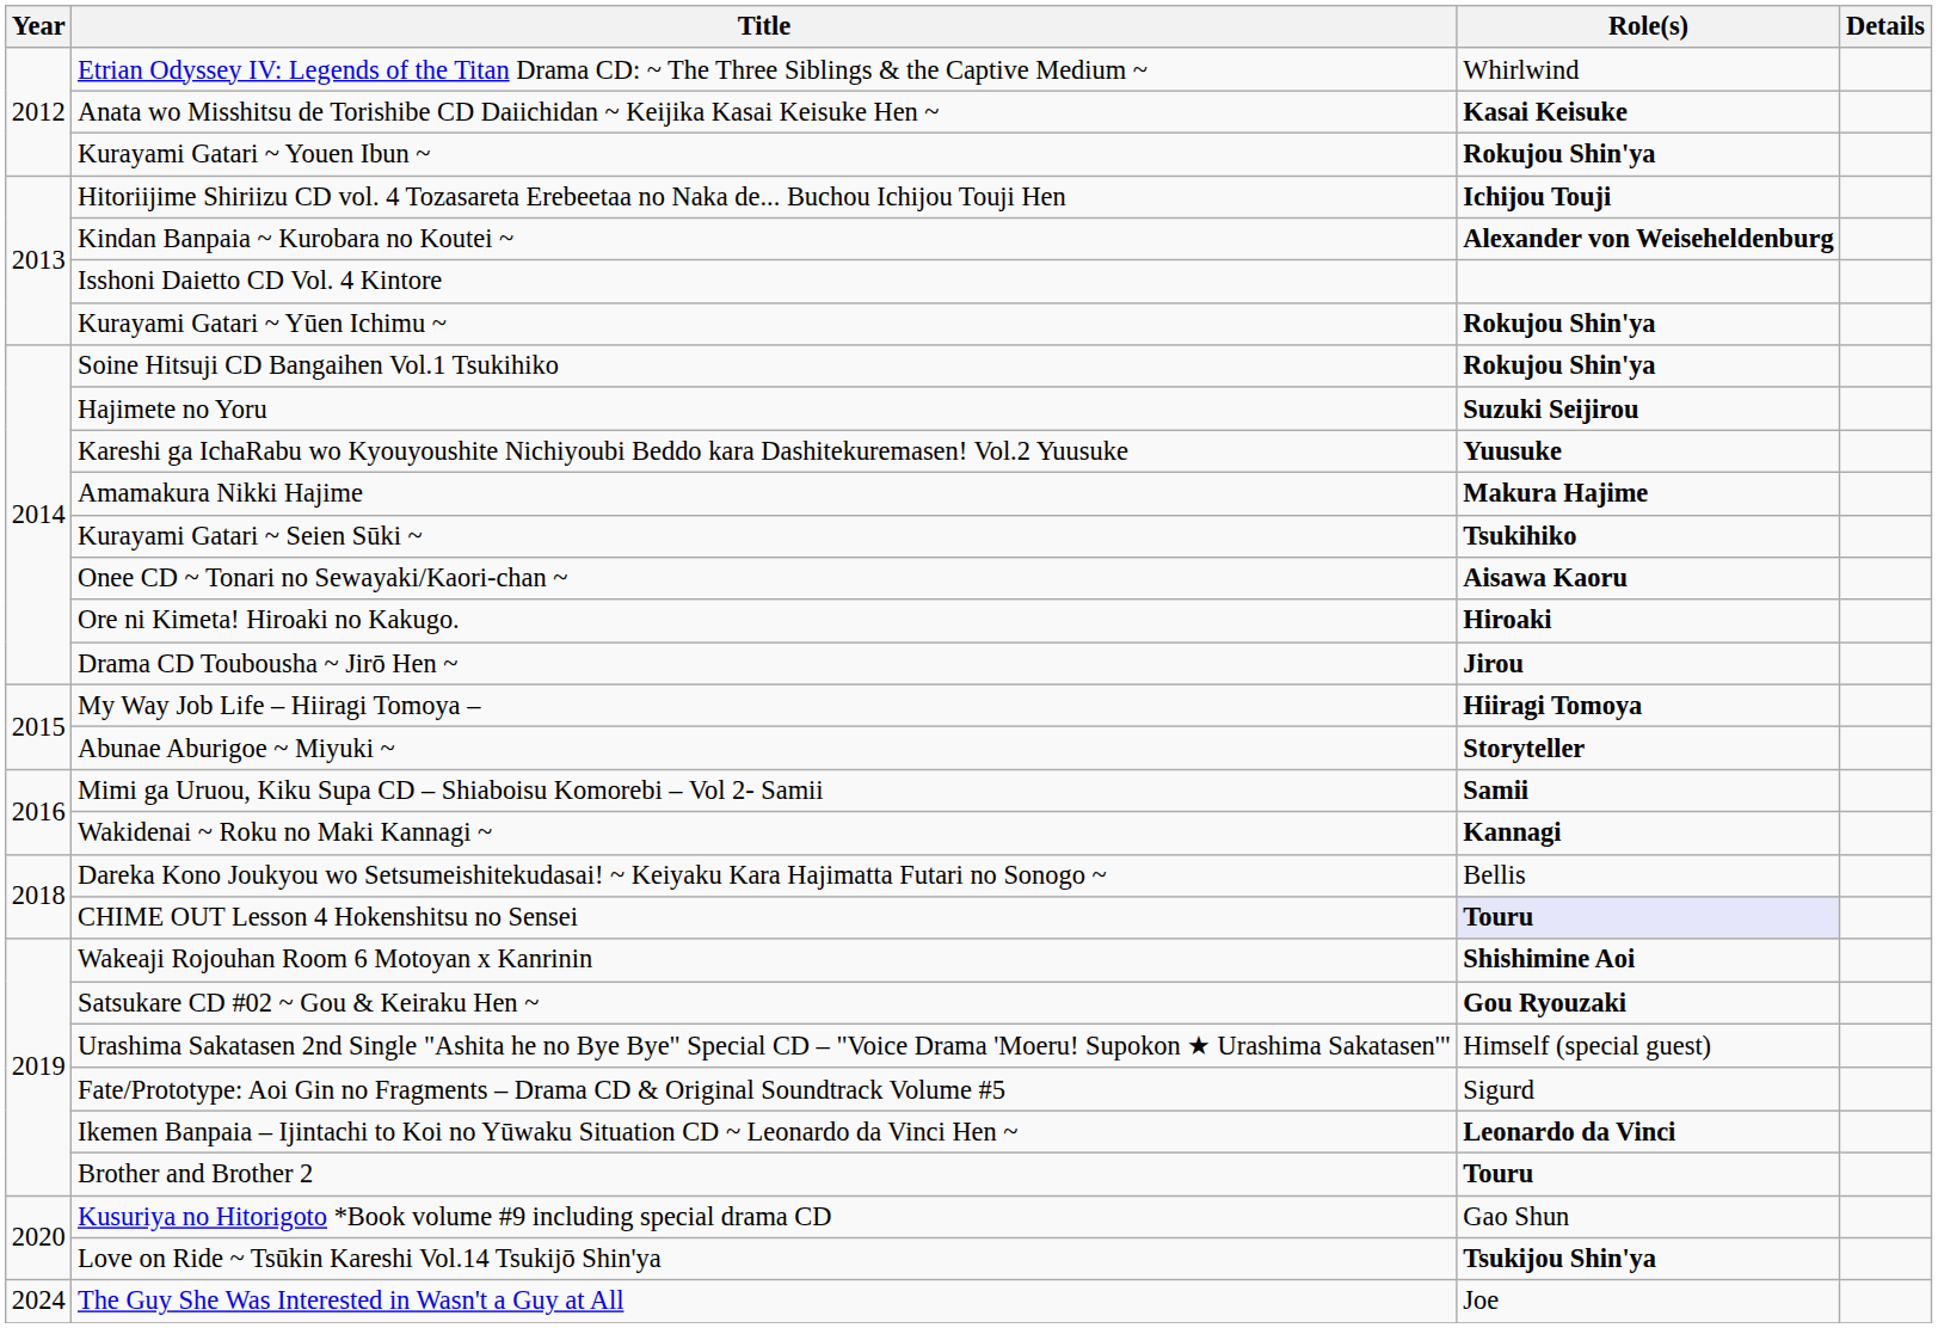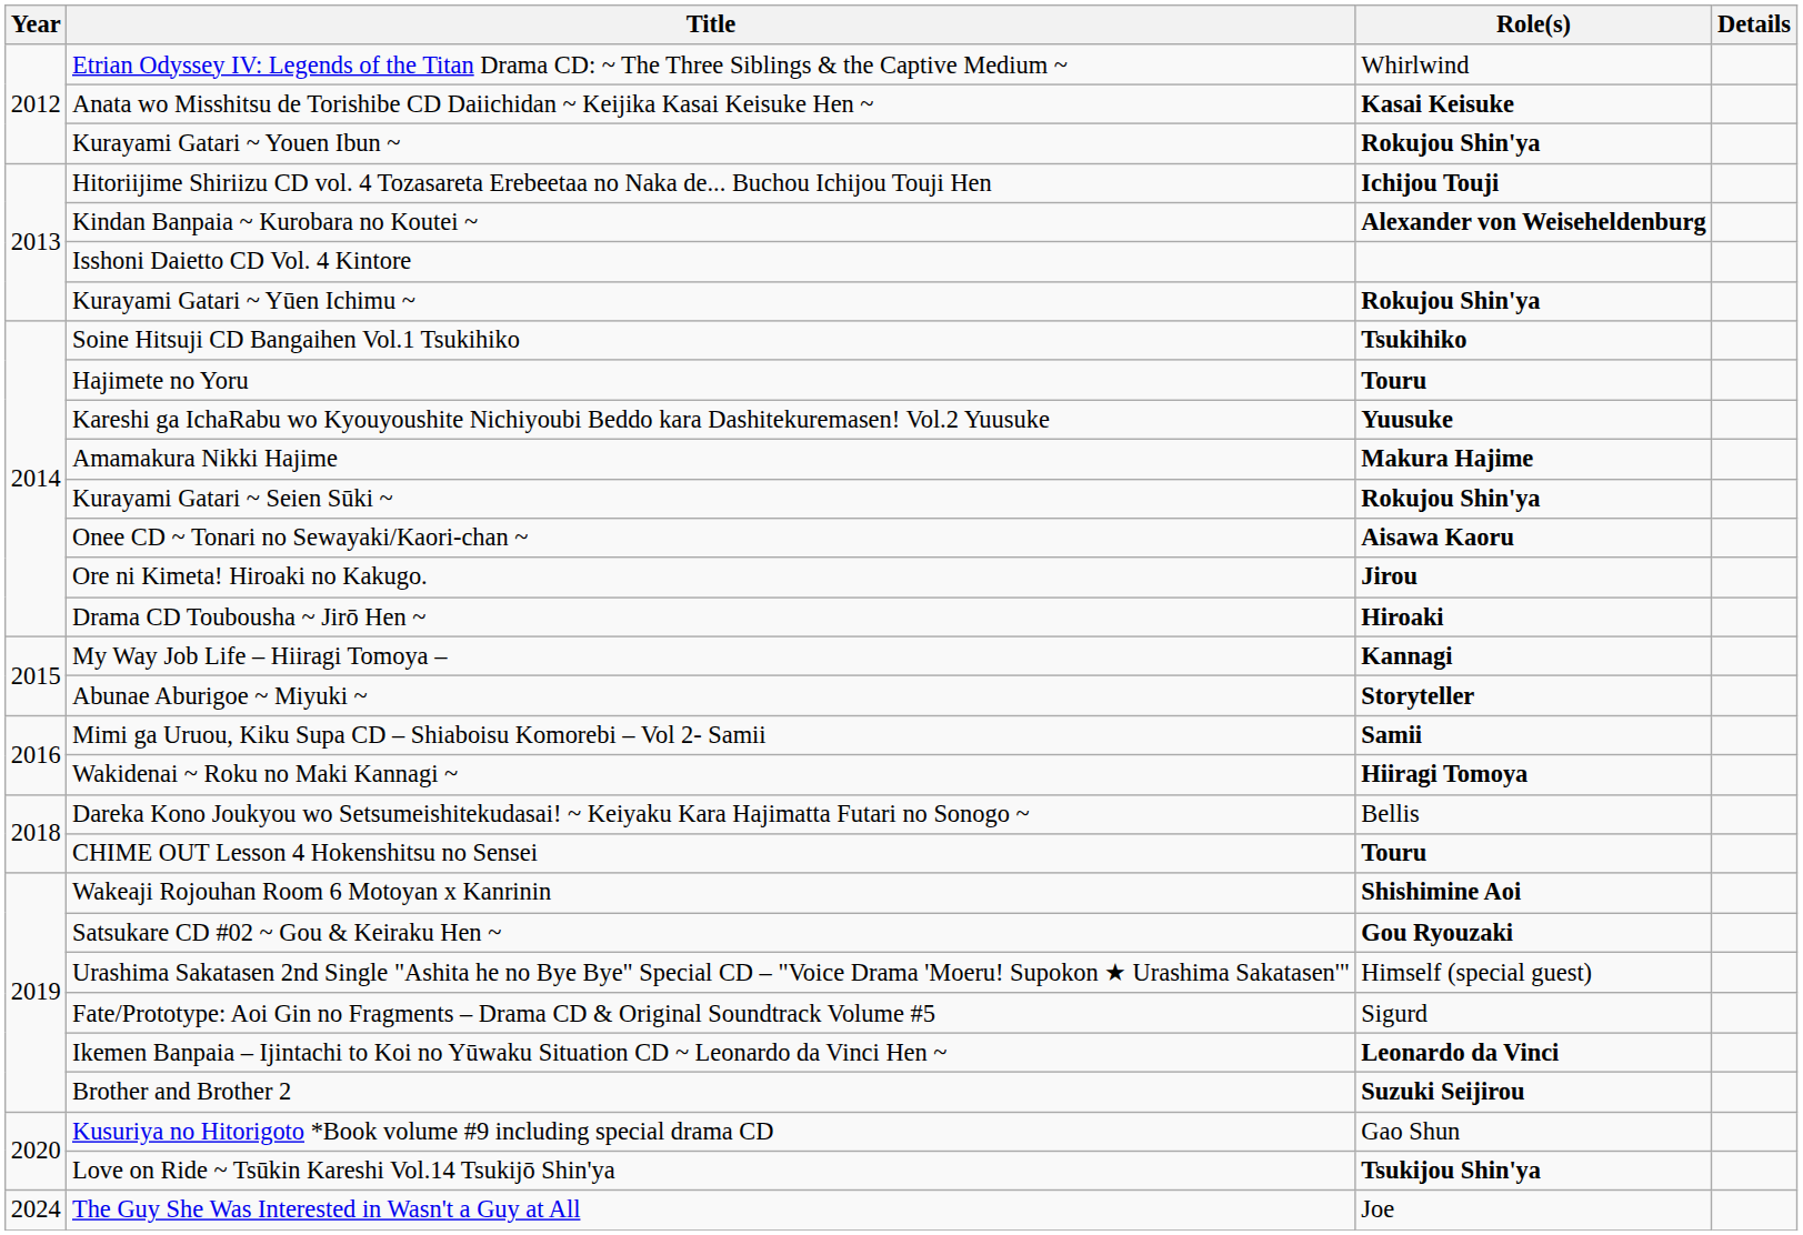Soine Hitsuji CD Bangaihen Vol.1 Tsukihiko | Role(s): Rokujou Shin'ya -> Tsukihiko
Hajimete no Yoru | Role(s): Suzuki Seijirou -> Touru
Kurayami Gatari ~ Seien Sūki ~ | Role(s): Tsukihiko -> Rokujou Shin'ya
Ore ni Kimeta! Hiroaki no Kakugo. | Role(s): Hiroaki -> Jirou
Drama CD Toubousha ~ Jirō Hen ~ | Role(s): Jirou -> Hiroaki
My Way Job Life – Hiiragi Tomoya – | Role(s): Hiiragi Tomoya -> Kannagi
Wakidenai ~ Roku no Maki Kannagi ~ | Role(s): Kannagi -> Hiiragi Tomoya
CHIME OUT Lesson 4 Hokenshitsu no Sensei | Role(s): lavender background -> no background
Brother and Brother 2 | Role(s): Touru -> Suzuki Seijirou
